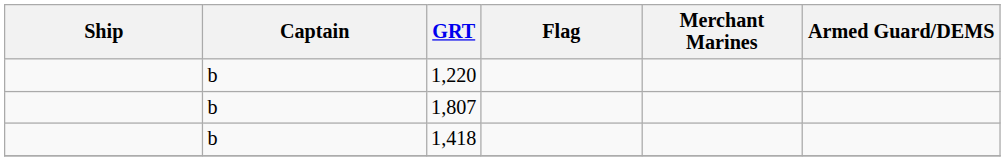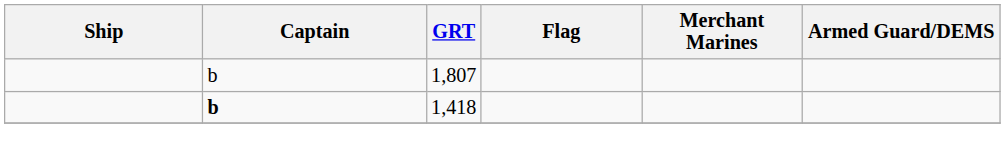- row: b | 1,220
1,418 | Captain: normal -> bold
